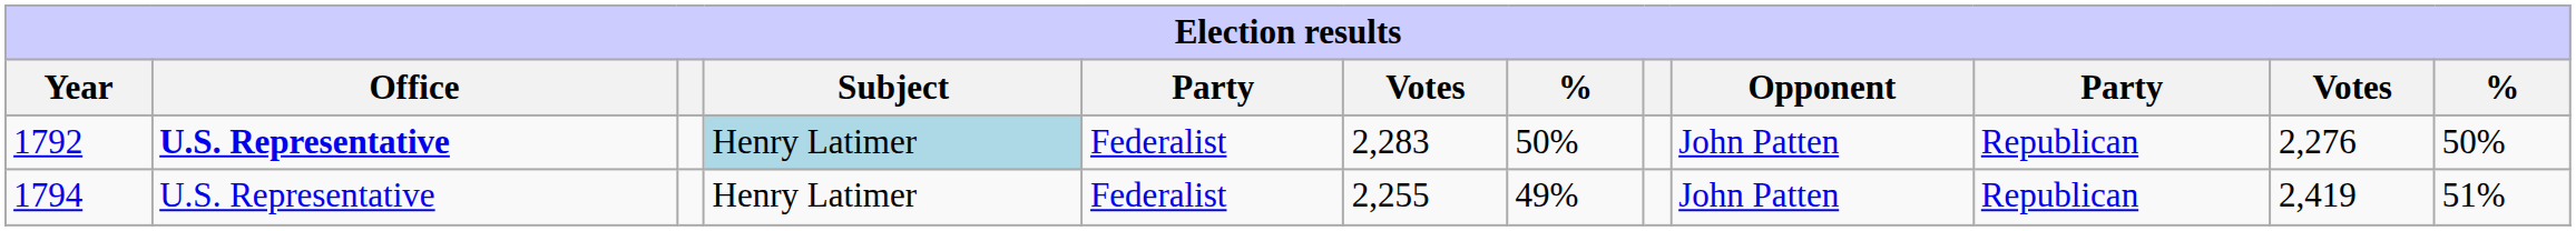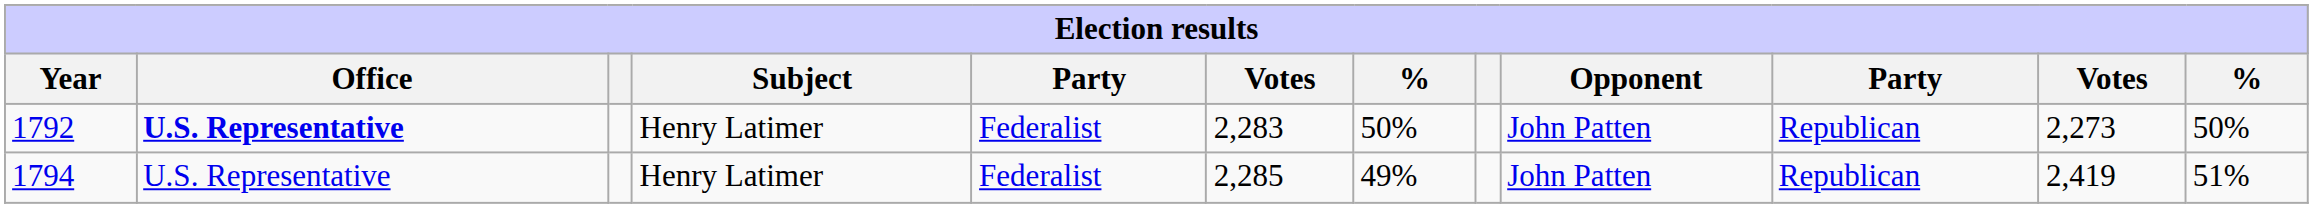1792 | Subject: lightblue background -> no background
1792 | column 11: 2,276 -> 2,273
1794 | column 6: 2,255 -> 2,285
